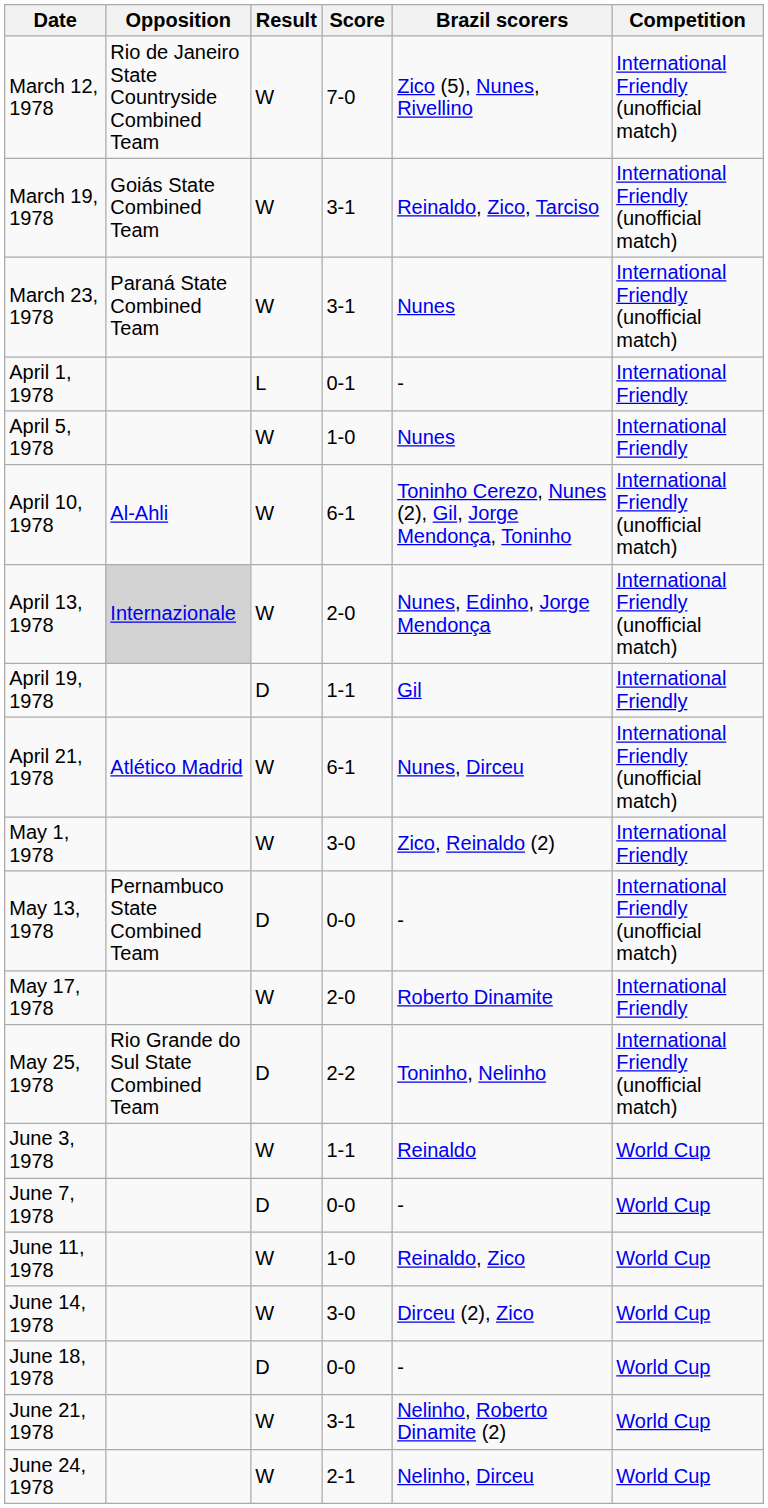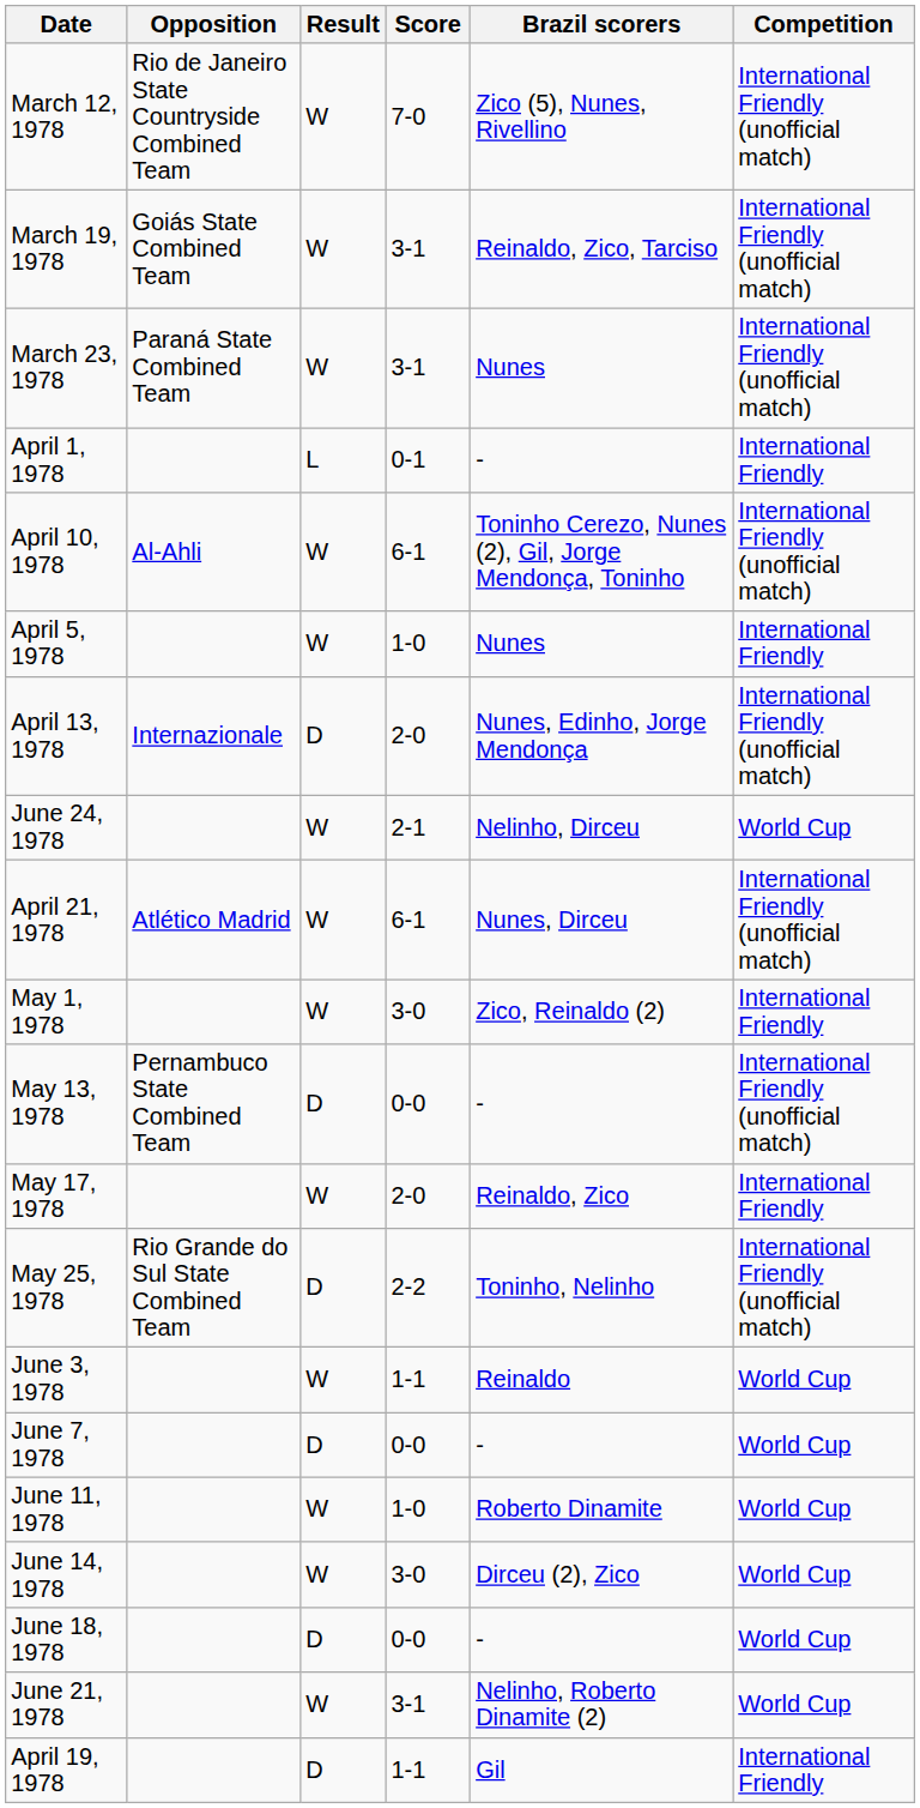rows swapped: April 5, 1978 <-> April 10, 1978
April 13, 1978 | Opposition: lightgrey background -> no background
April 13, 1978 | Result: W -> D
rows swapped: April 19, 1978 <-> June 24, 1978
May 17, 1978 | Brazil scorers: Roberto Dinamite -> Reinaldo, Zico
June 11, 1978 | Brazil scorers: Reinaldo, Zico -> Roberto Dinamite
